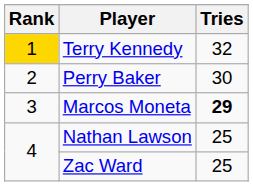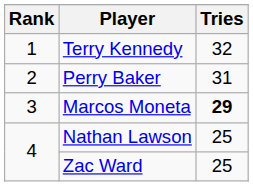Terry Kennedy | Rank: gold background -> no background
Perry Baker | Tries: 30 -> 31
